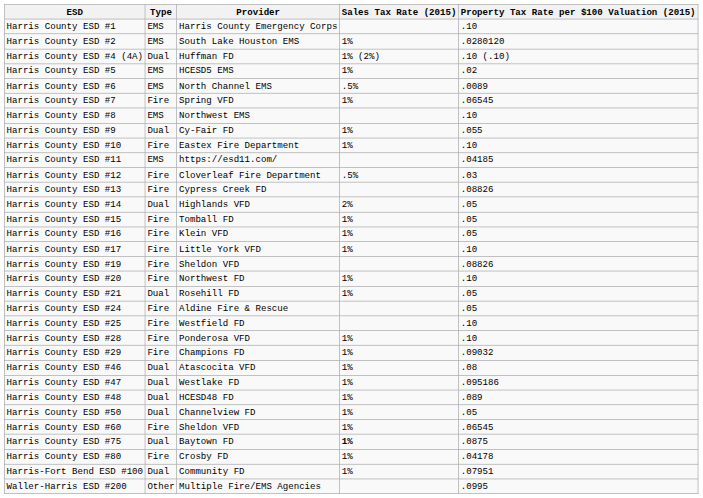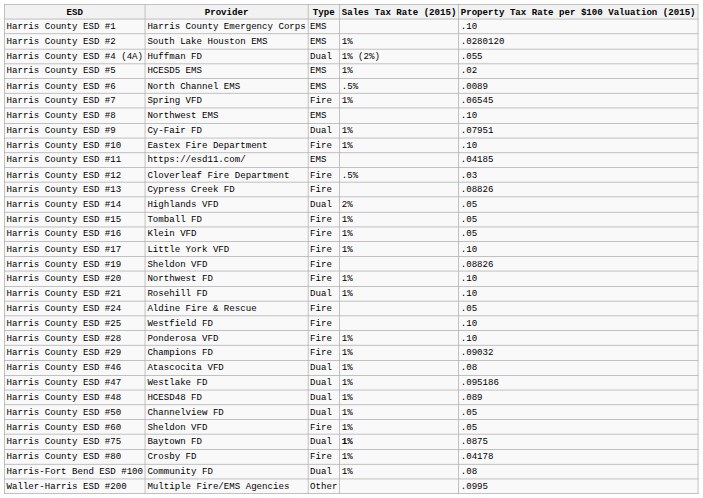columns swapped: Type <-> Provider
Harris County ESD #4 (4A) | Property Tax Rate per $100 Valuation (2015): .10 (.10) -> .055
Harris County ESD #9 | Property Tax Rate per $100 Valuation (2015): .055 -> .07951
Harris County ESD #21 | Property Tax Rate per $100 Valuation (2015): .05 -> .10
Harris County ESD #60 | Property Tax Rate per $100 Valuation (2015): .06545 -> .05
Harris-Fort Bend ESD #100 | Property Tax Rate per $100 Valuation (2015): .07951 -> .08
